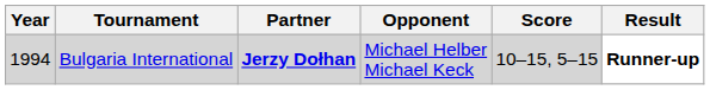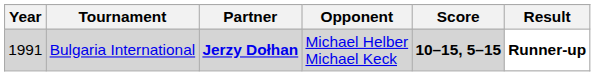Bulgaria International | Year: 1994 -> 1991
Bulgaria International | Score: normal -> bold
